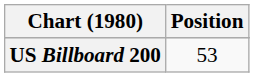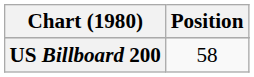US Billboard 200 | Position: 53 -> 58
